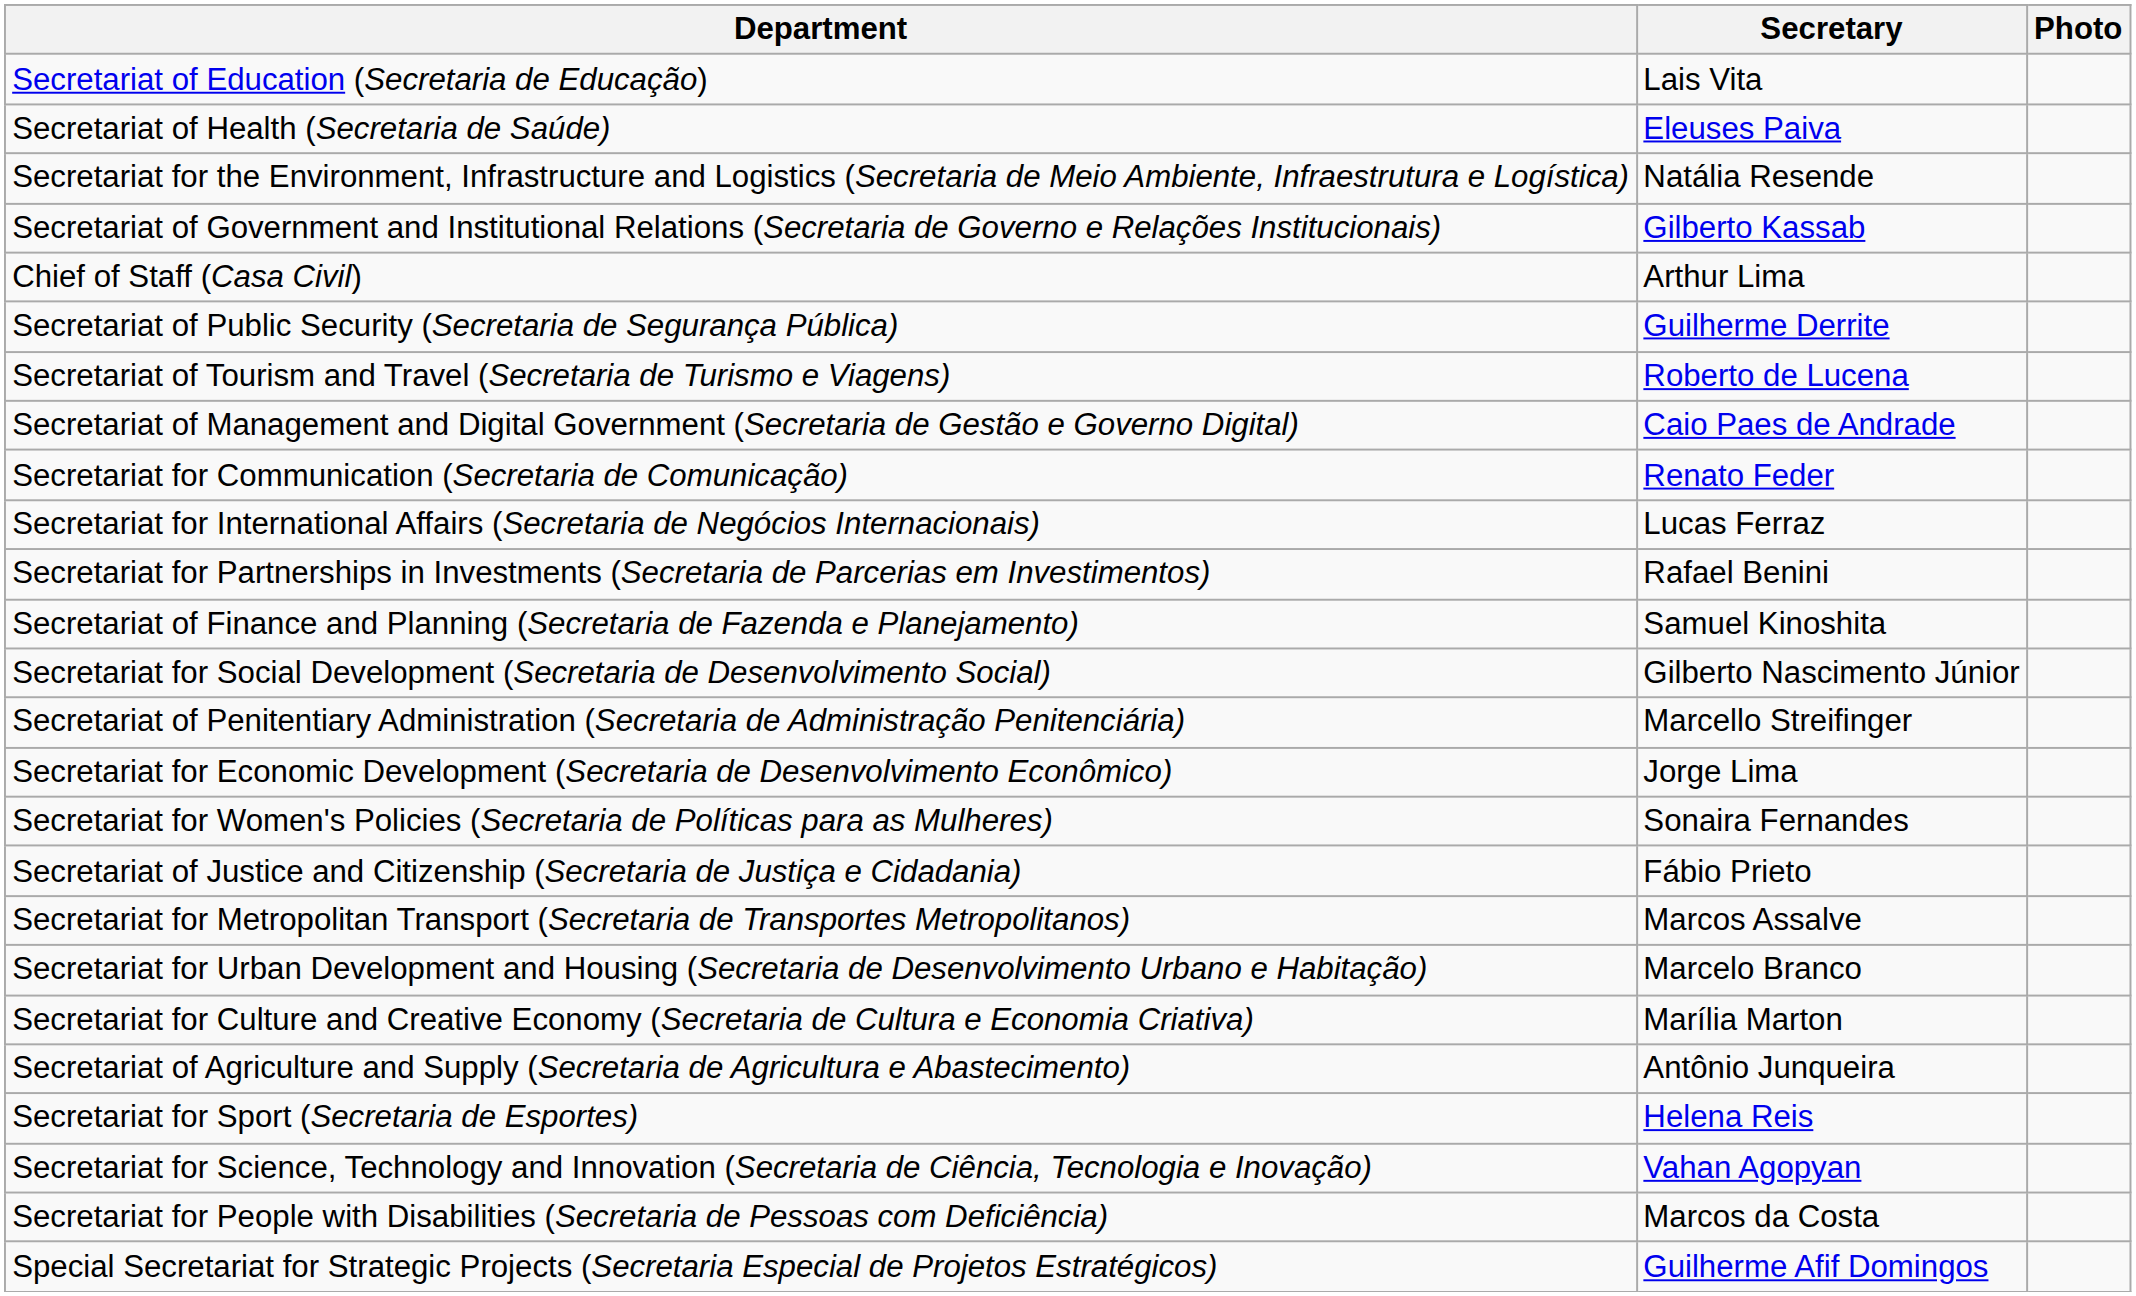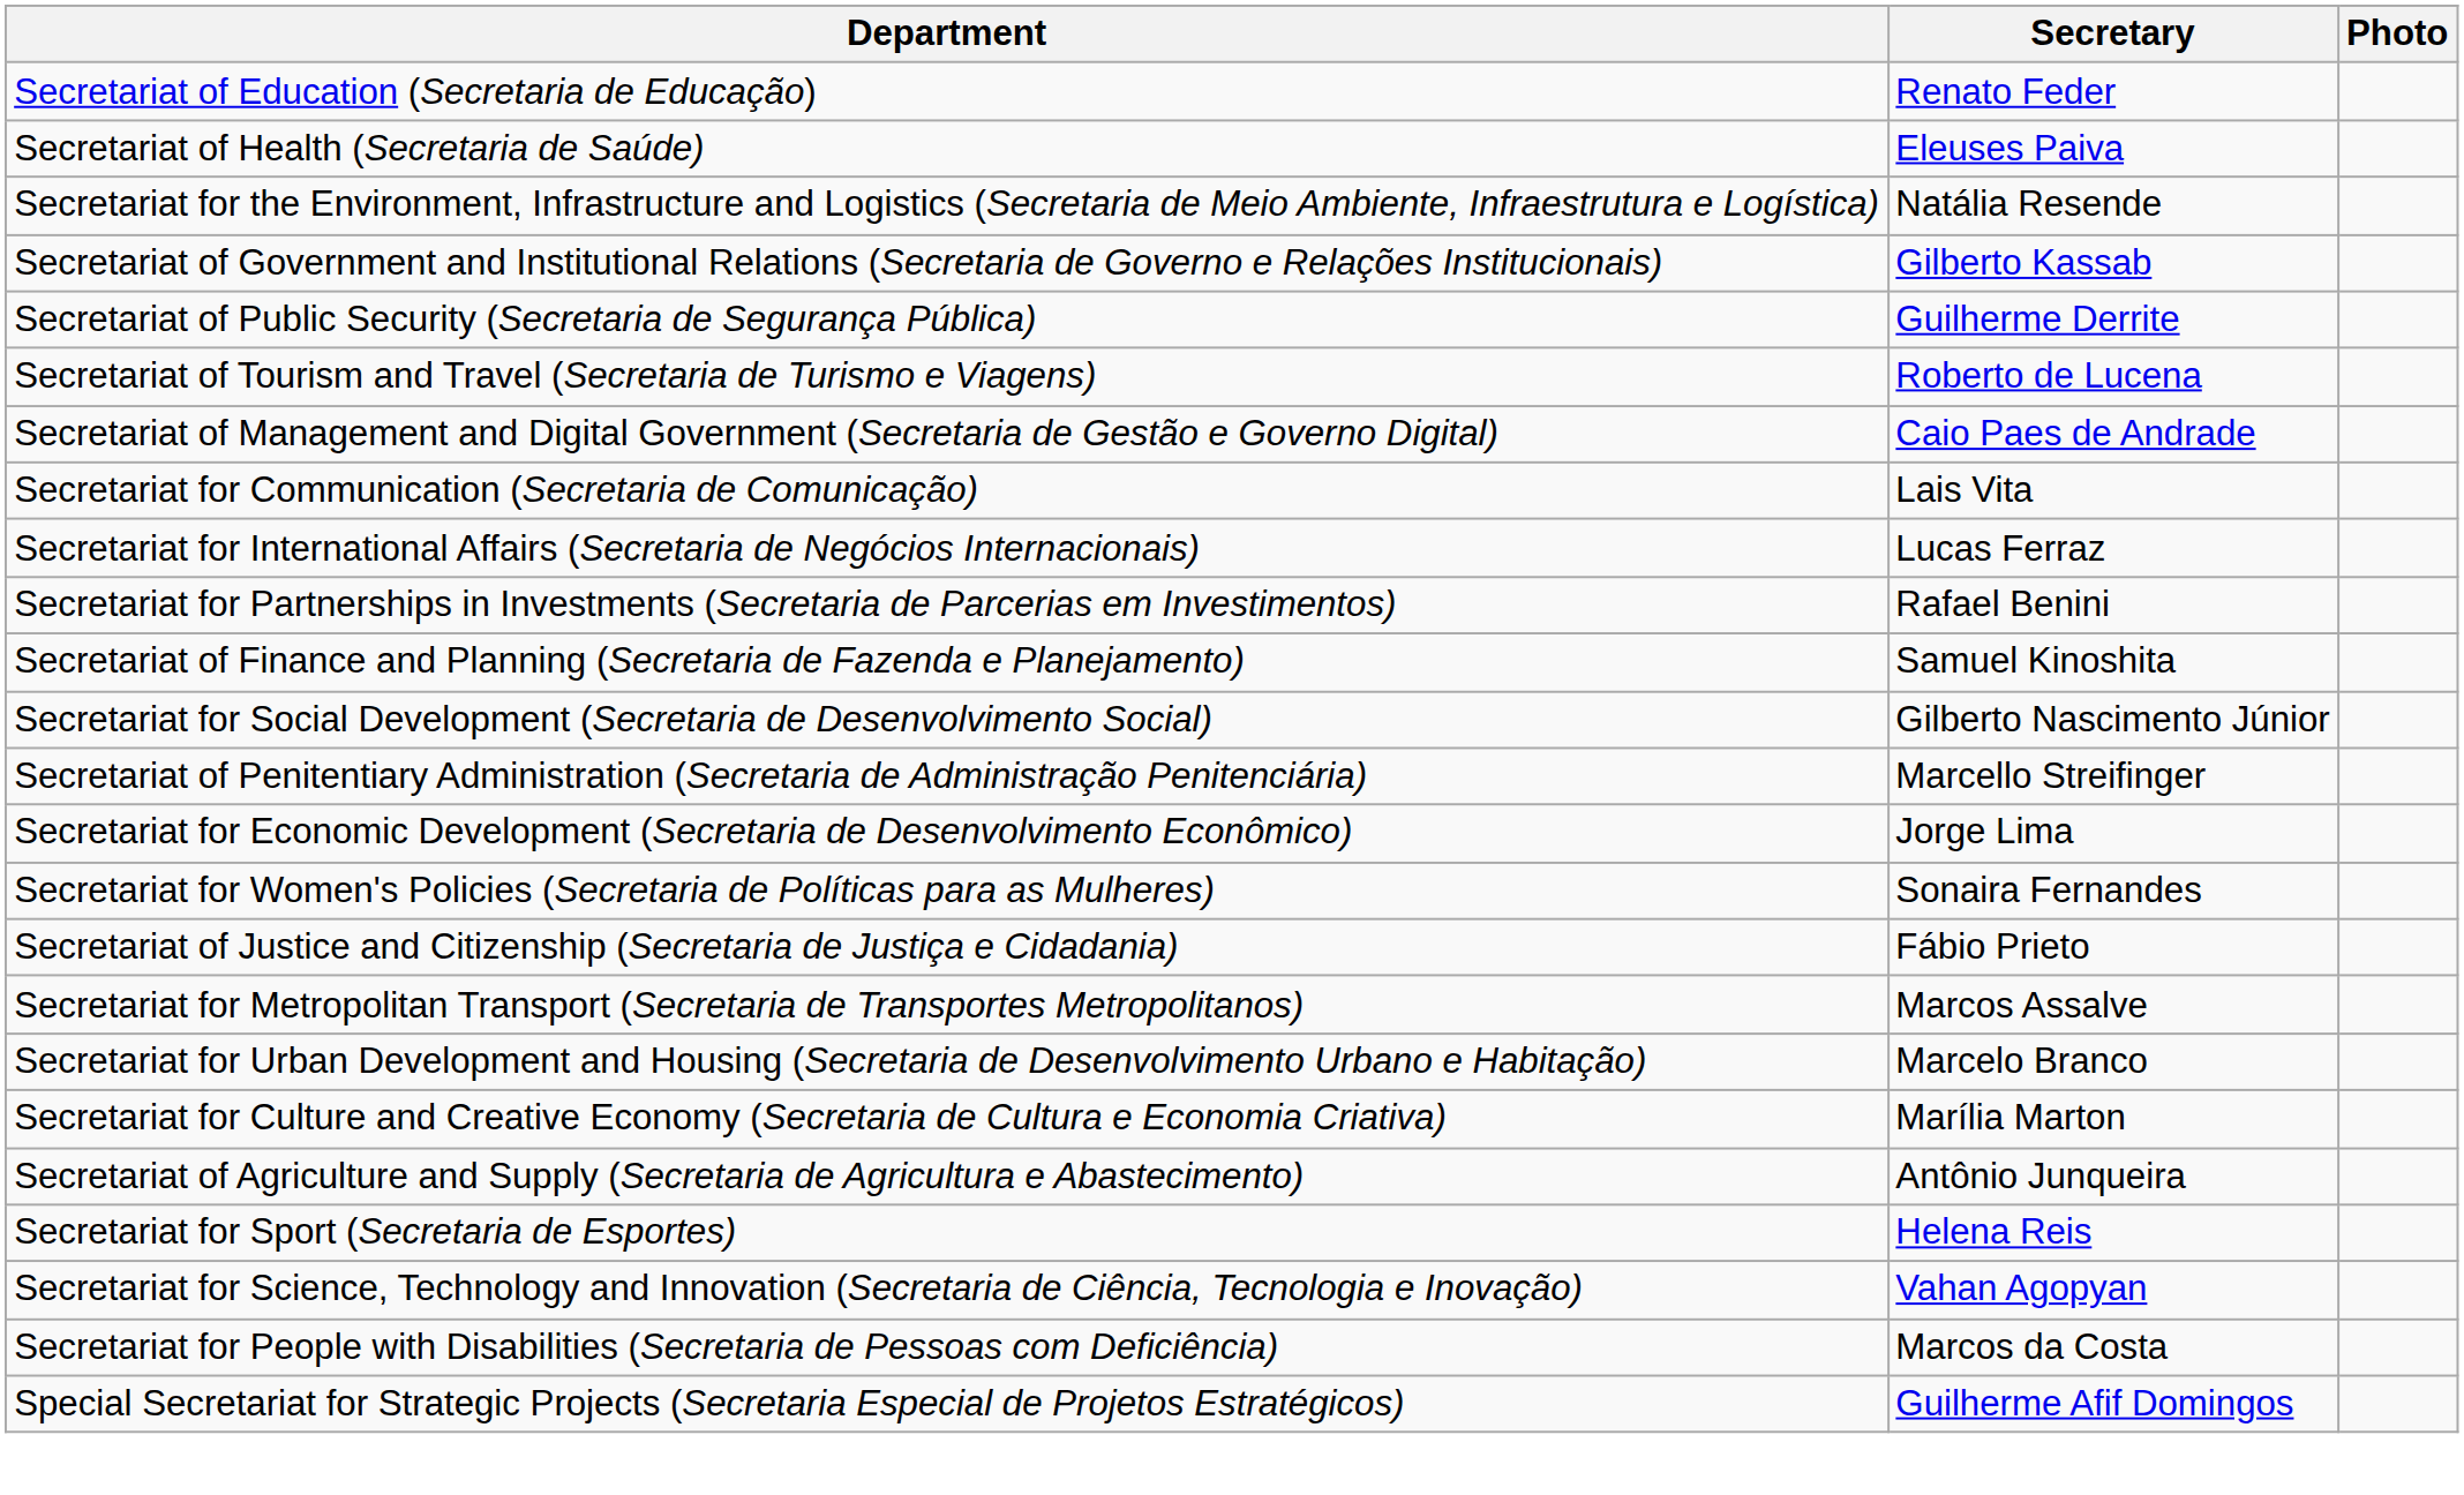Secretariat of Education (Secretaria de Educação) | Secretary: Lais Vita -> Renato Feder
- row: Chief of Staff (Casa Civil) | Arthur Lima
Secretariat for Communication (Secretaria de Comunicação) | Secretary: Renato Feder -> Lais Vita
